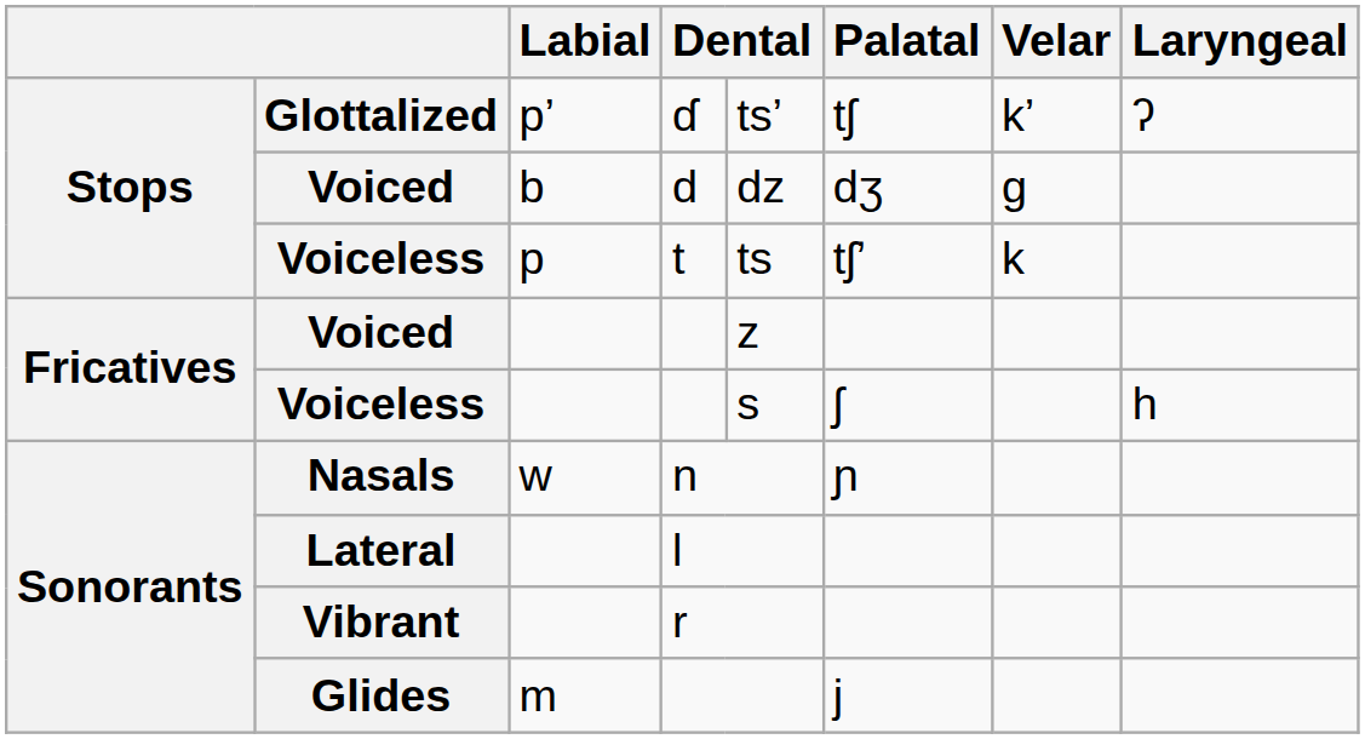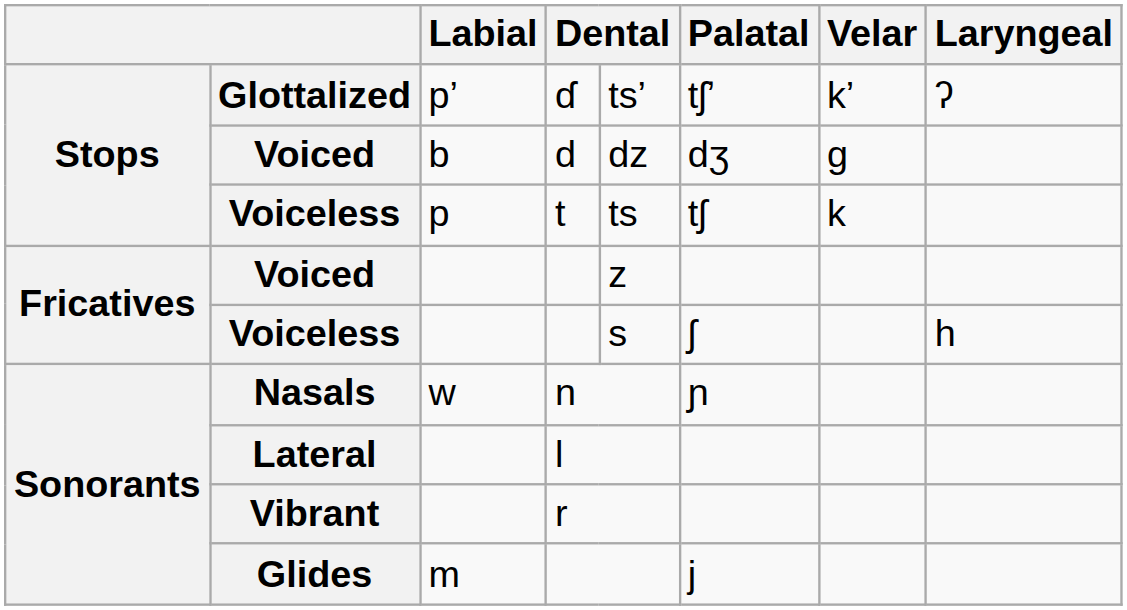Glottalized | Palatal: tʃ -> tʃʼ
Voiceless / t | Palatal: tʃʼ -> tʃ
